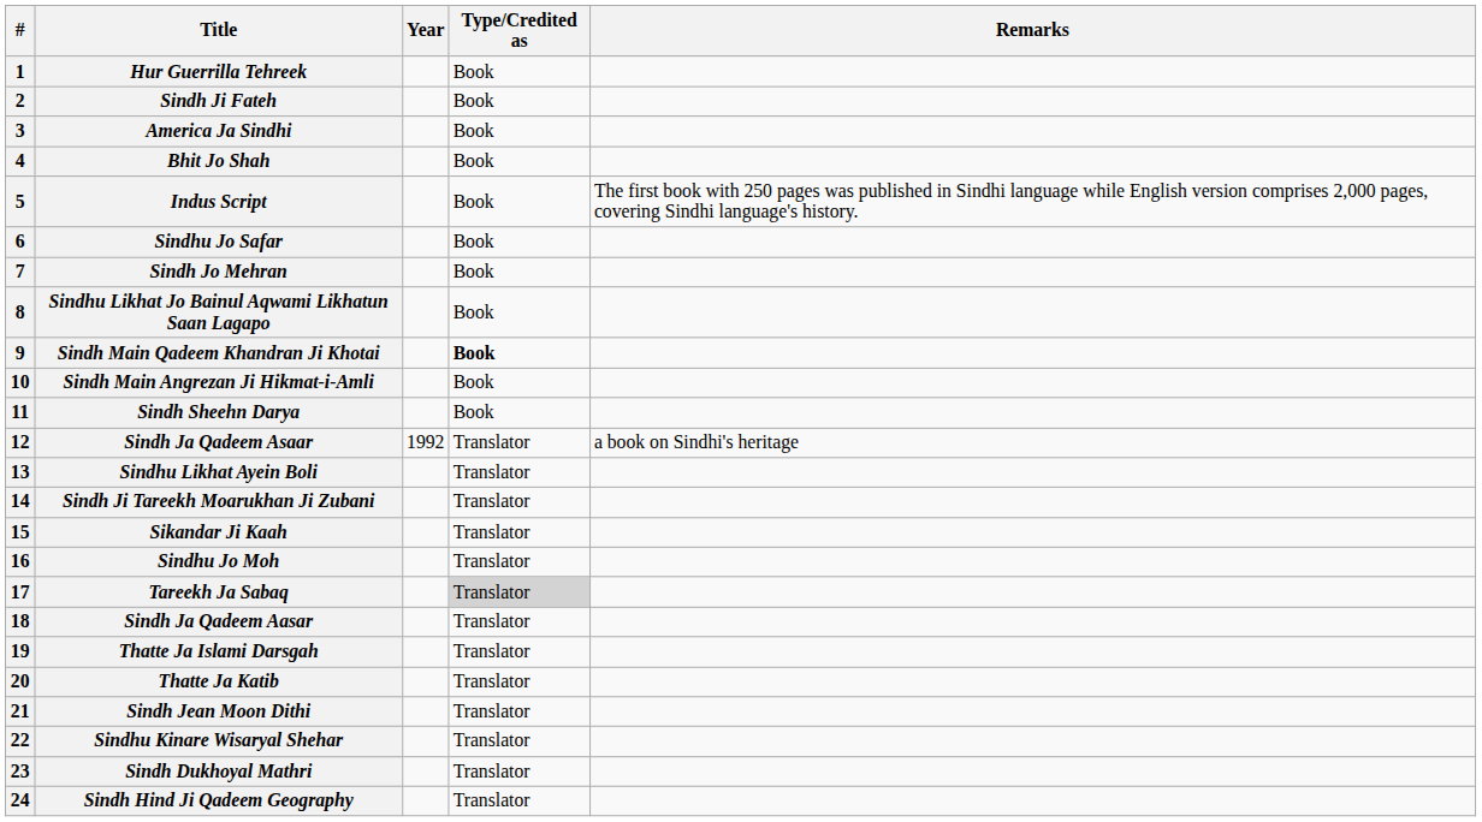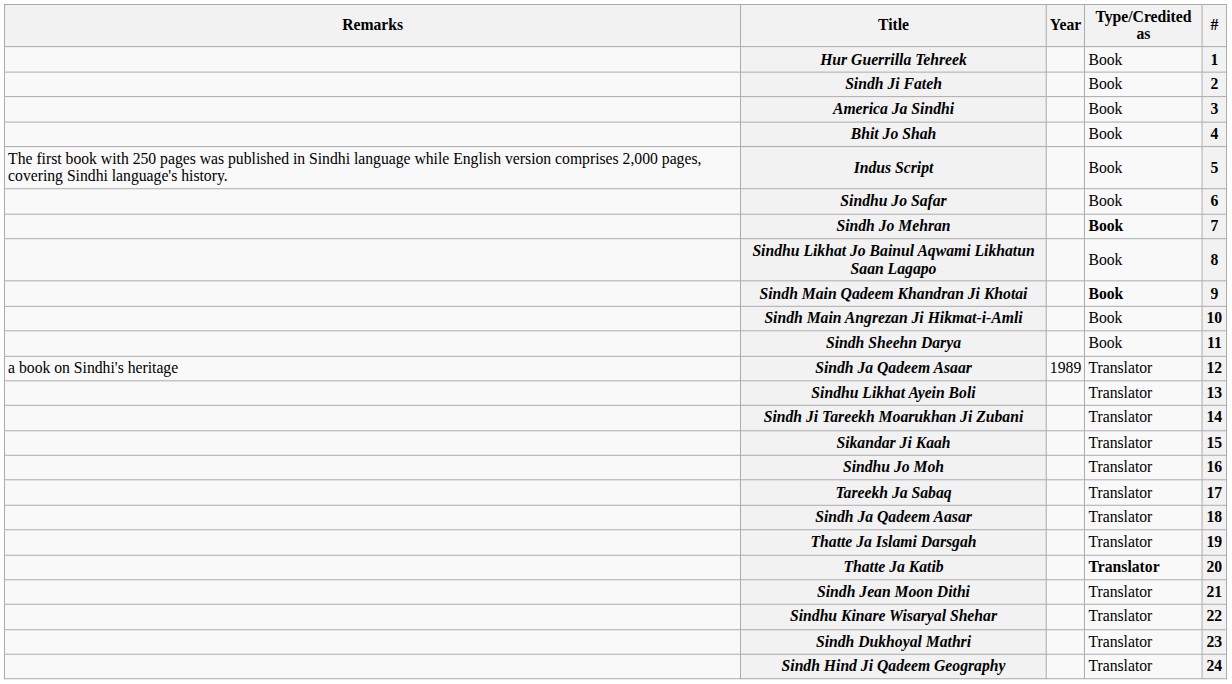columns swapped: # <-> Remarks
Sindh Jo Mehran | Type/Credited as: normal -> bold
Sindh Ja Qadeem Asaar | Year: 1992 -> 1989
Tareekh Ja Sabaq | Type/Credited as: lightgrey background -> no background
Thatte Ja Katib | Type/Credited as: normal -> bold
